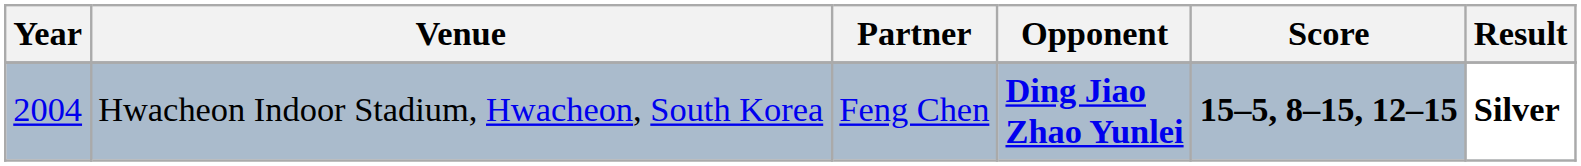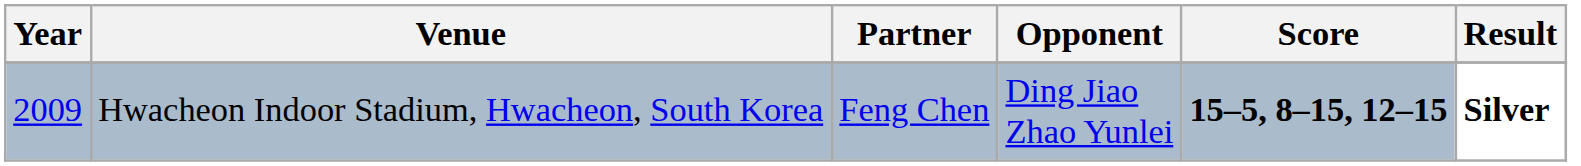Hwacheon Indoor Stadium, Hwacheon, South Korea | Year: 2004 -> 2009
Hwacheon Indoor Stadium, Hwacheon, South Korea | Opponent: bold -> normal
